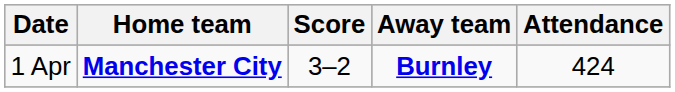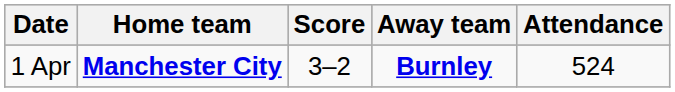1 Apr | Attendance: 424 -> 524
